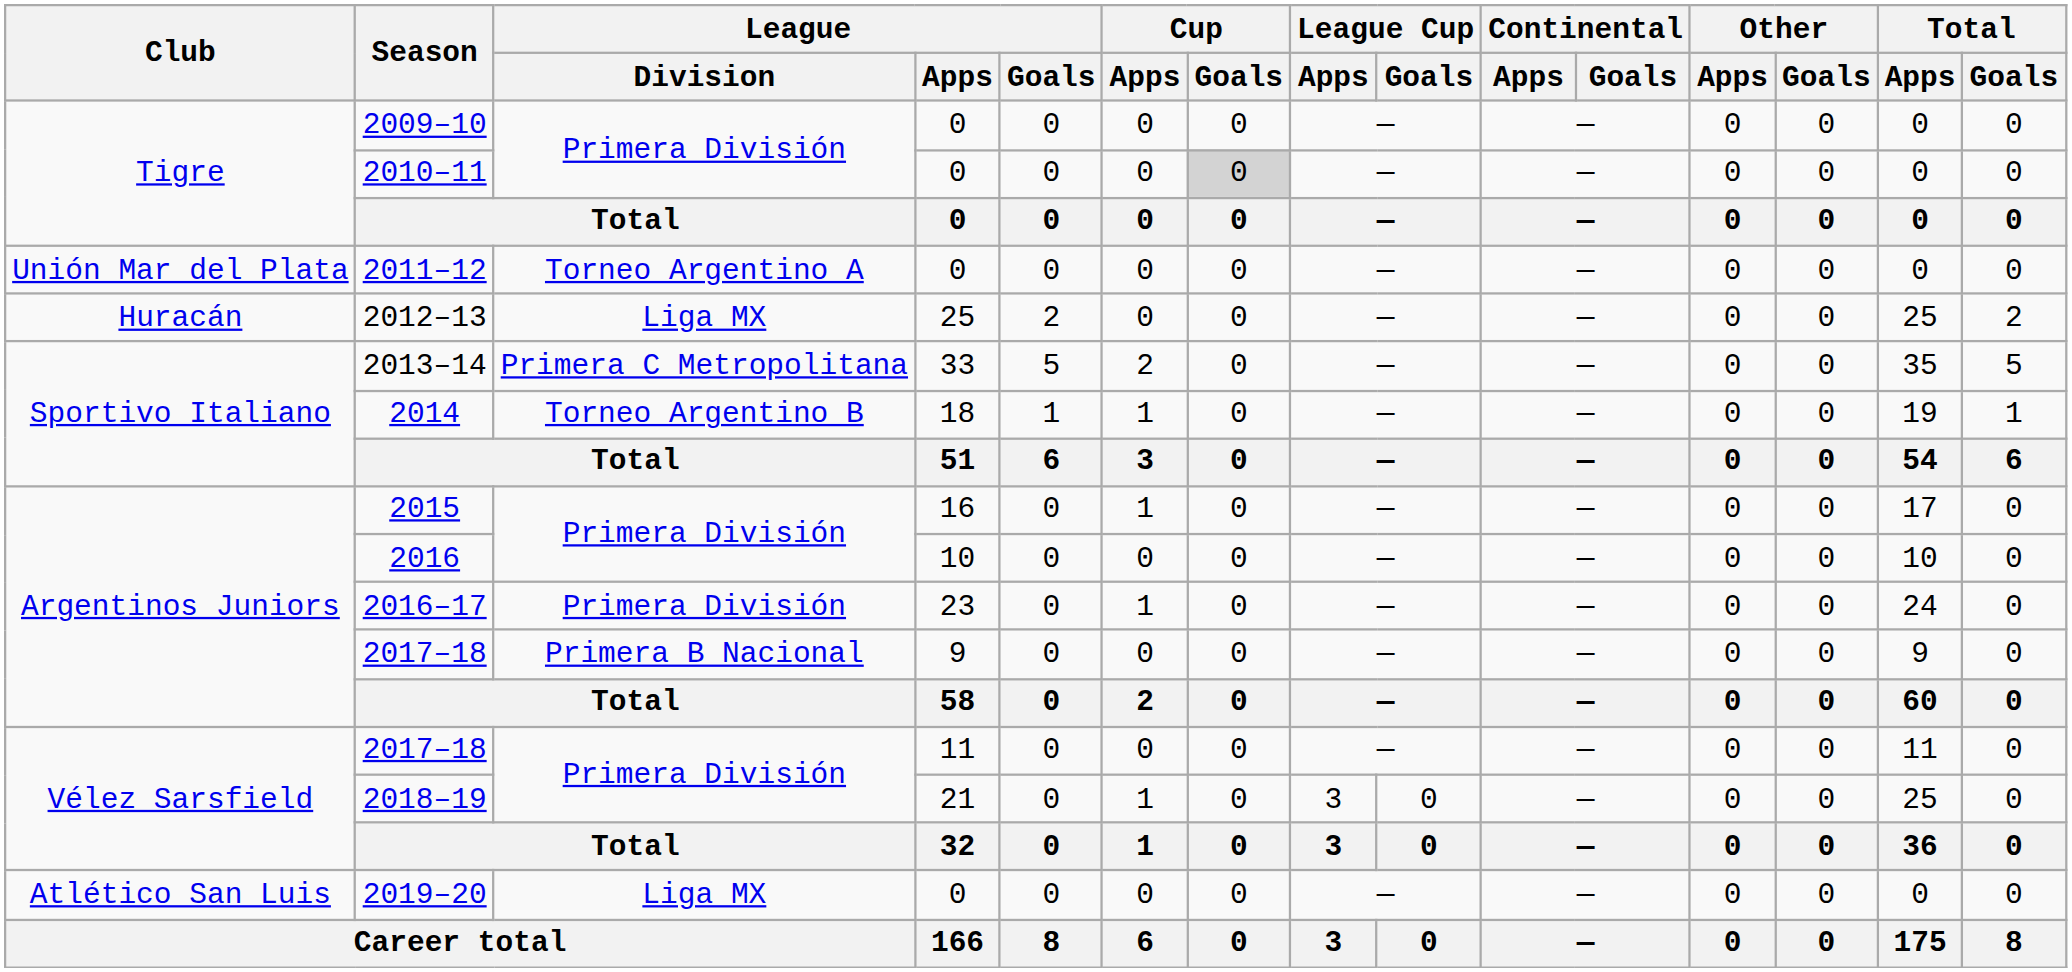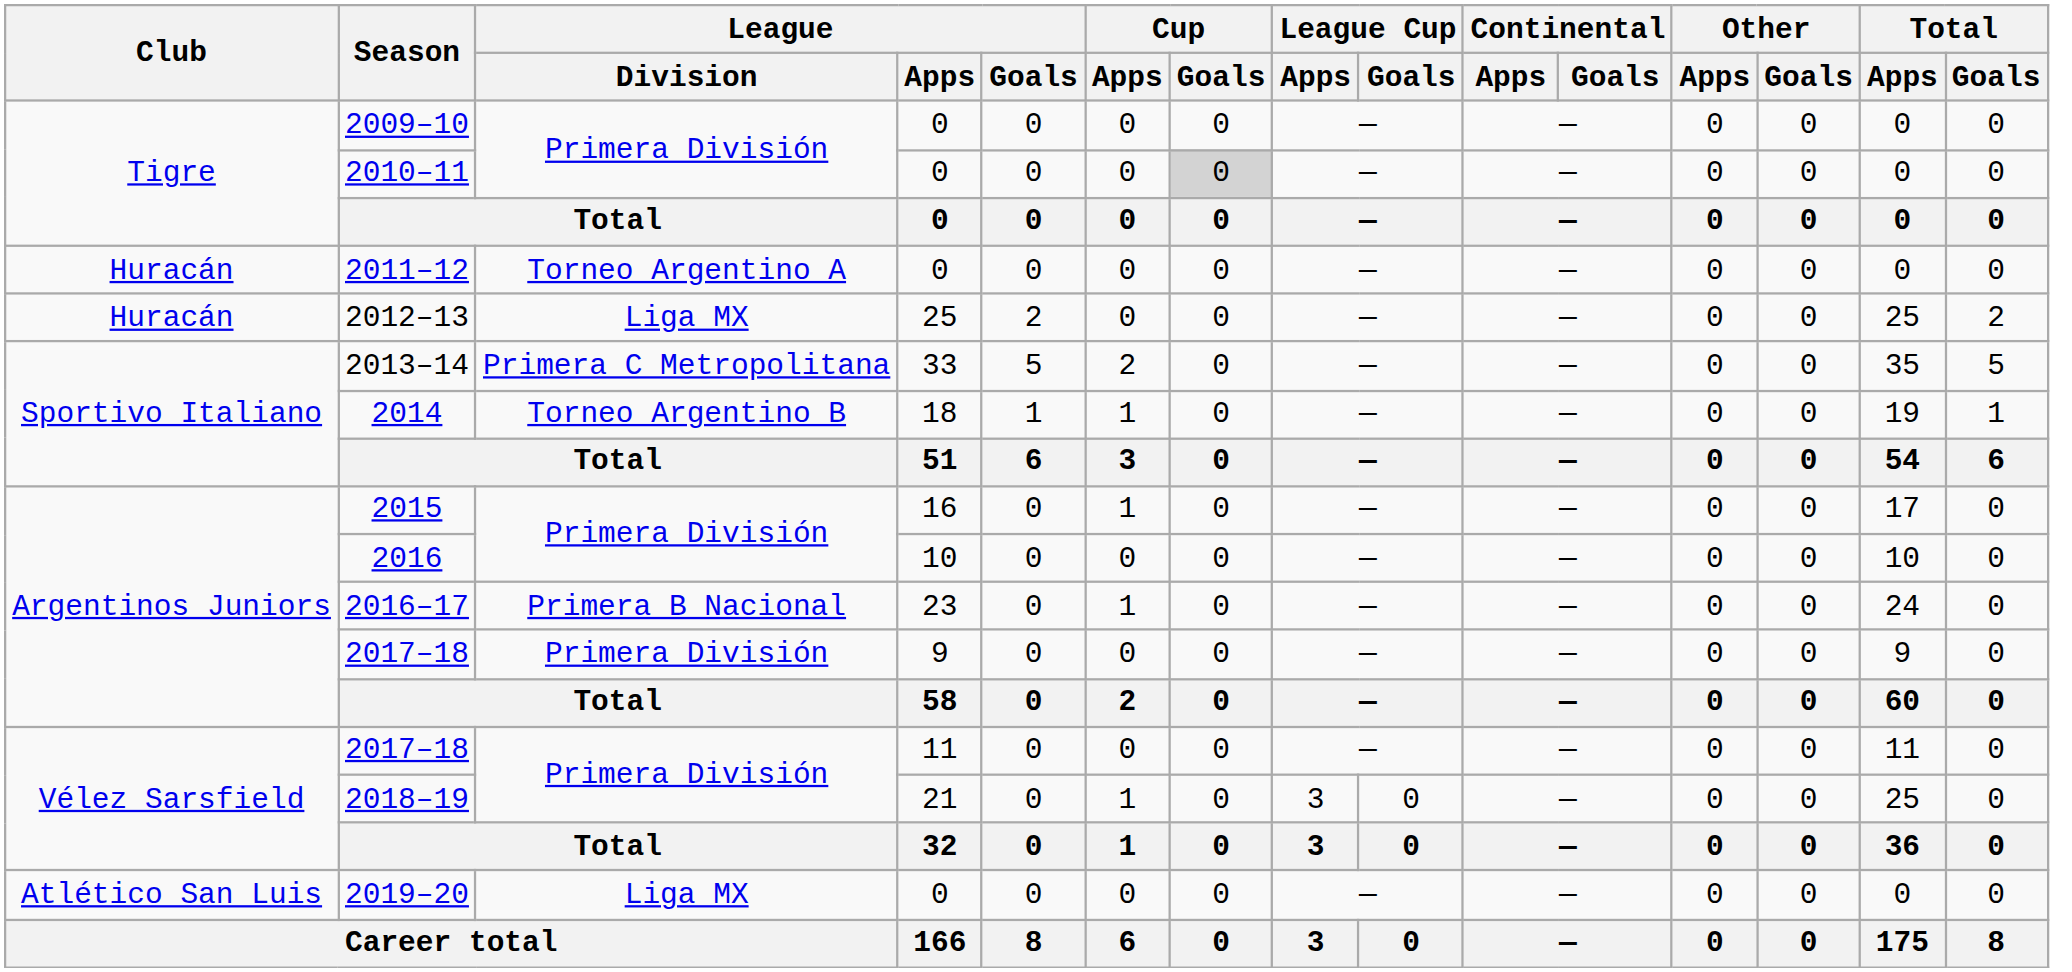2011–12 | Club: Unión Mar del Plata -> Huracán
2016–17 | League / Division: Primera División -> Primera B Nacional
2017–18 / 9 | League / Division: Primera B Nacional -> Primera División
